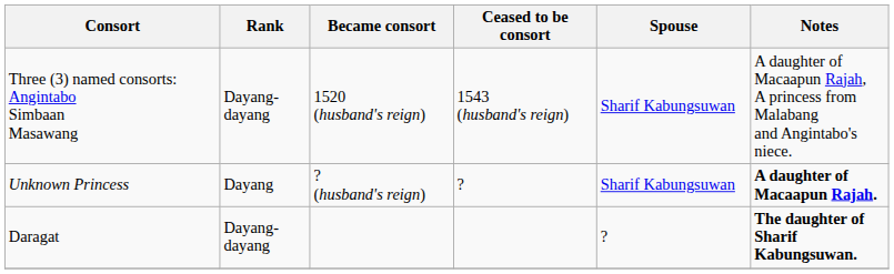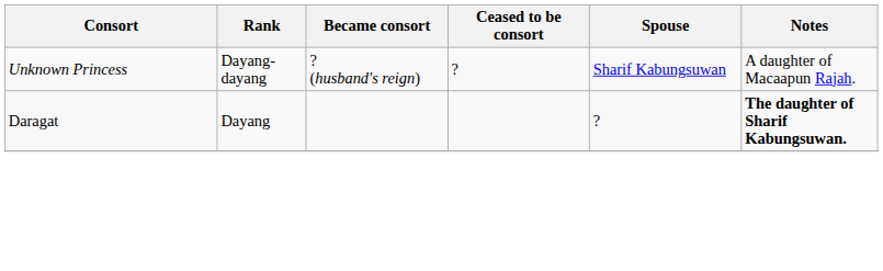- row: Three (3) named consorts: Angintabo Simbaan Masawang | Dayang-dayang | 1520 (husband's reign) | 1543 (husband's reign) | Sharif Kabungsuwan | A daughter of Macaapun Rajah, A princess from Malabang and Angintabo's niece.
Unknown Princess | Rank: Dayang -> Dayang-dayang
Unknown Princess | Notes: bold -> normal
Daragat | Rank: Dayang-dayang -> Dayang
